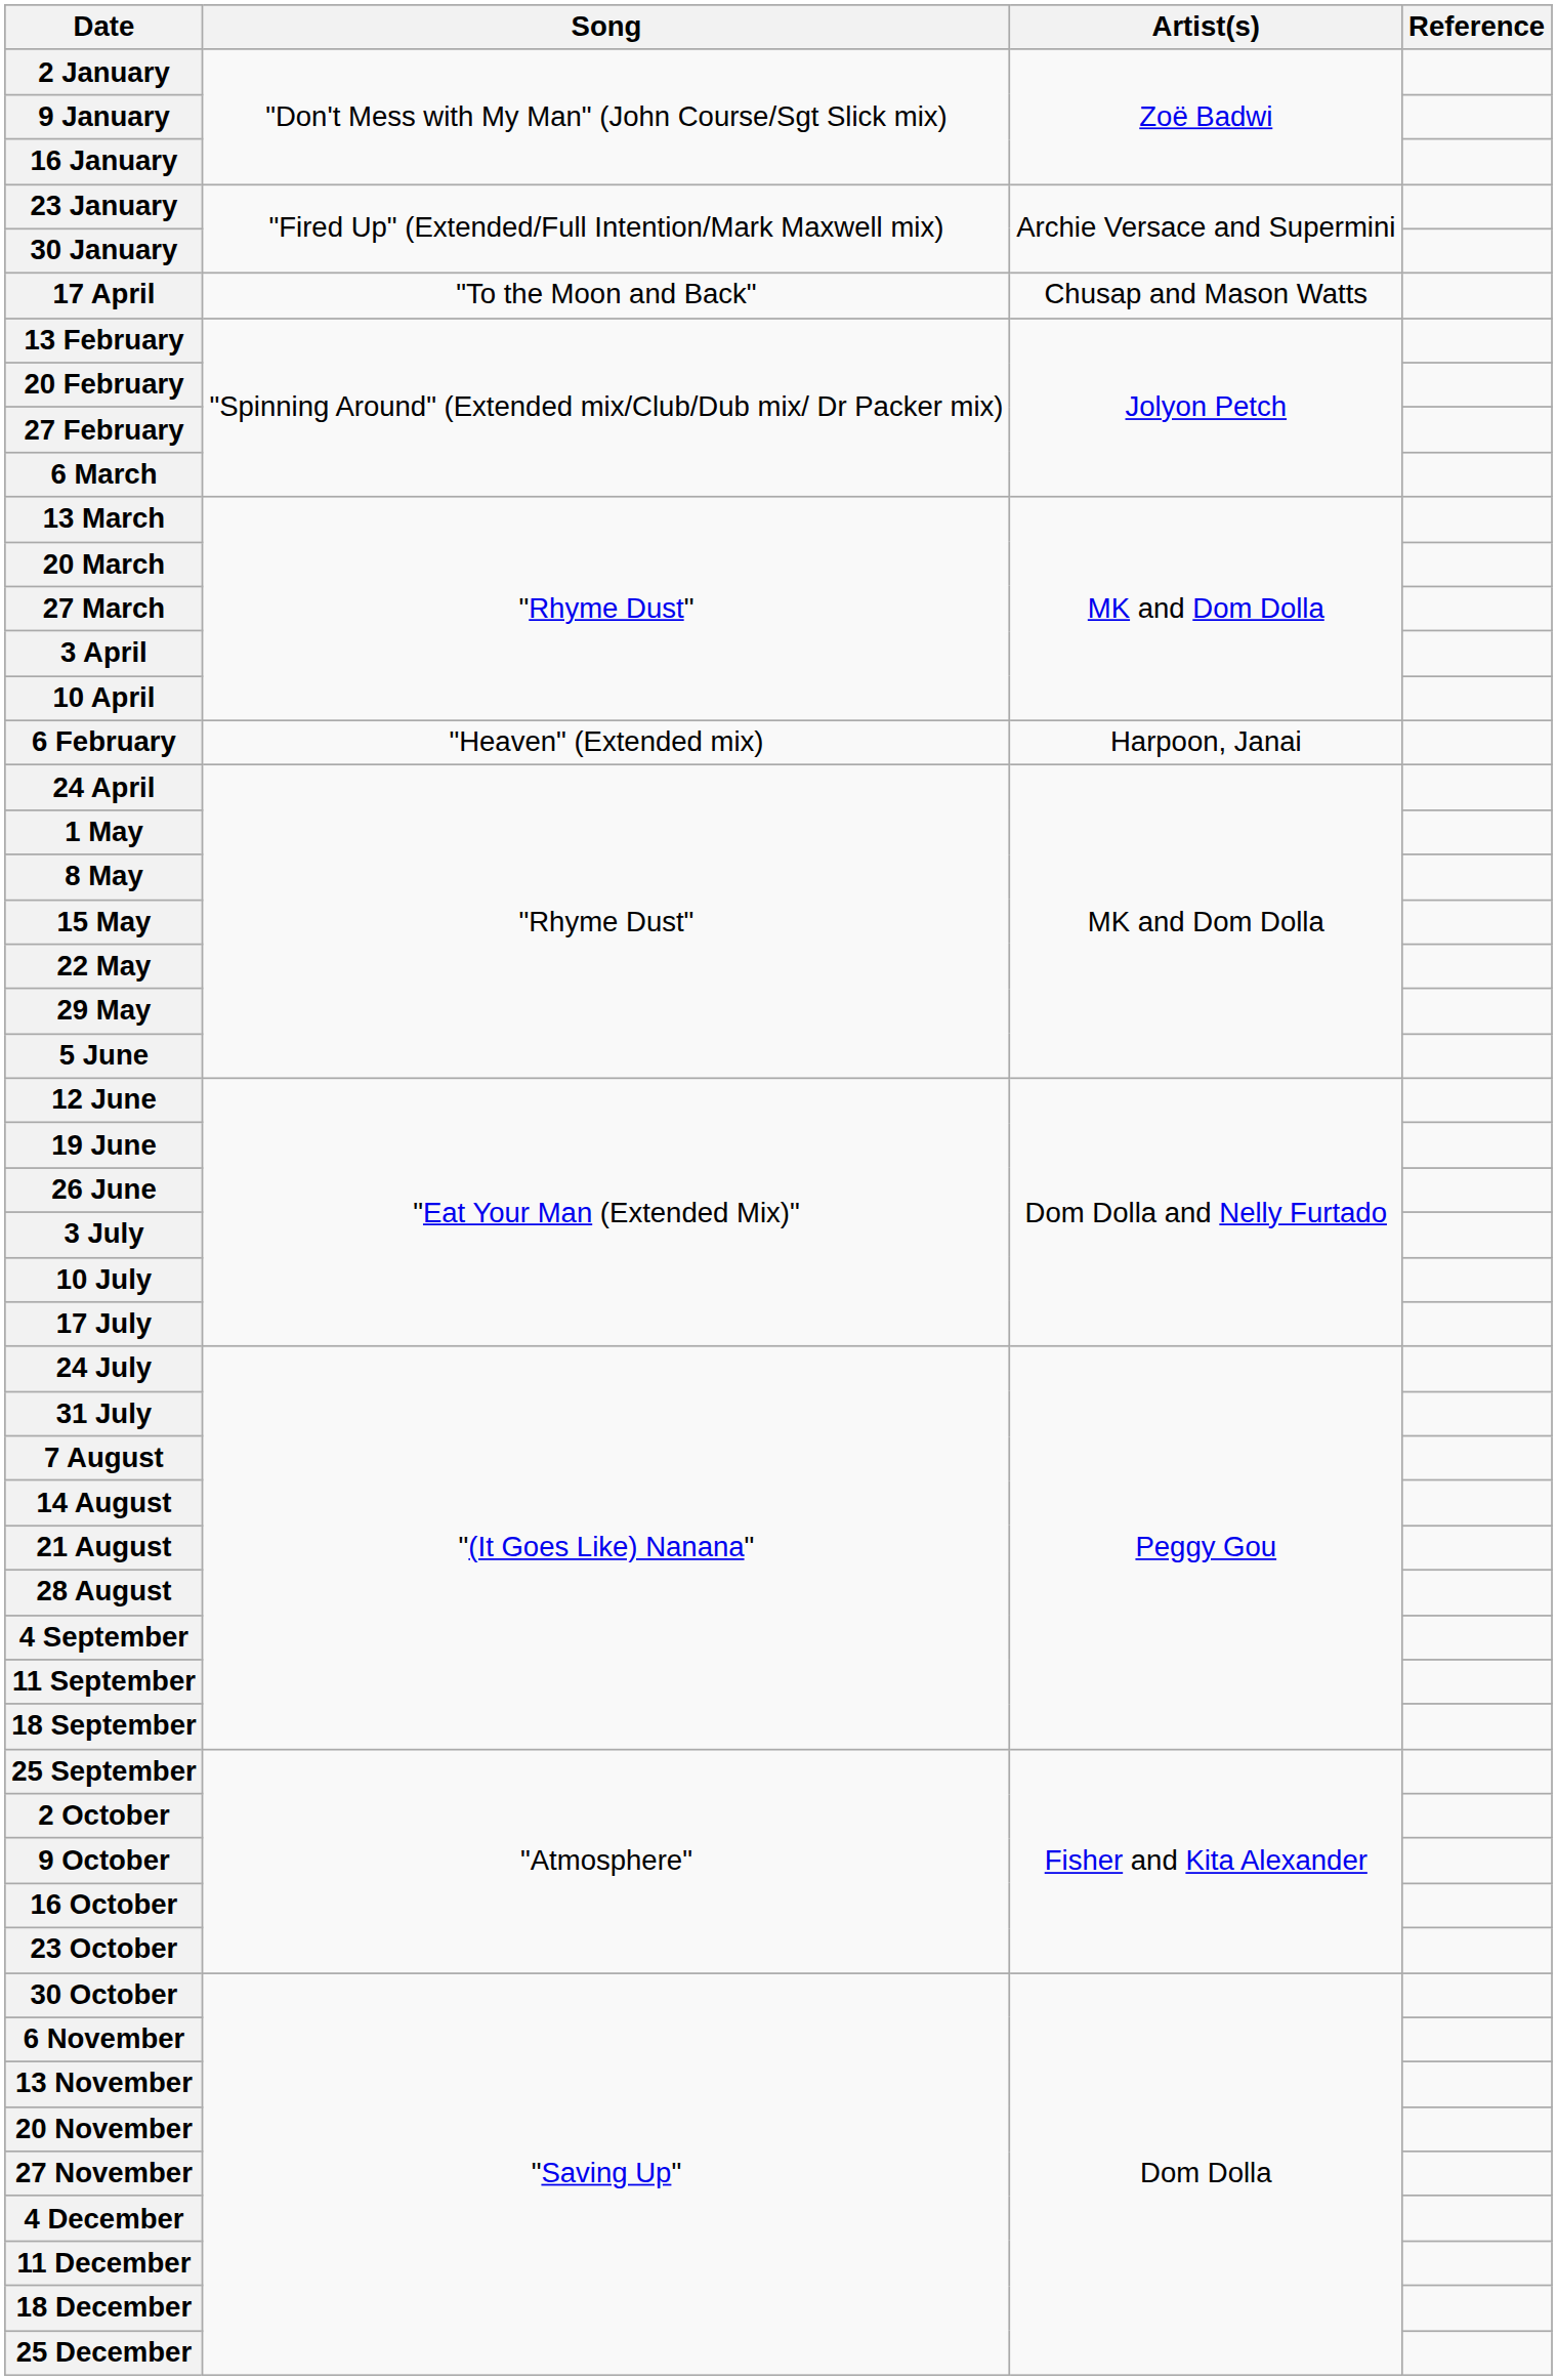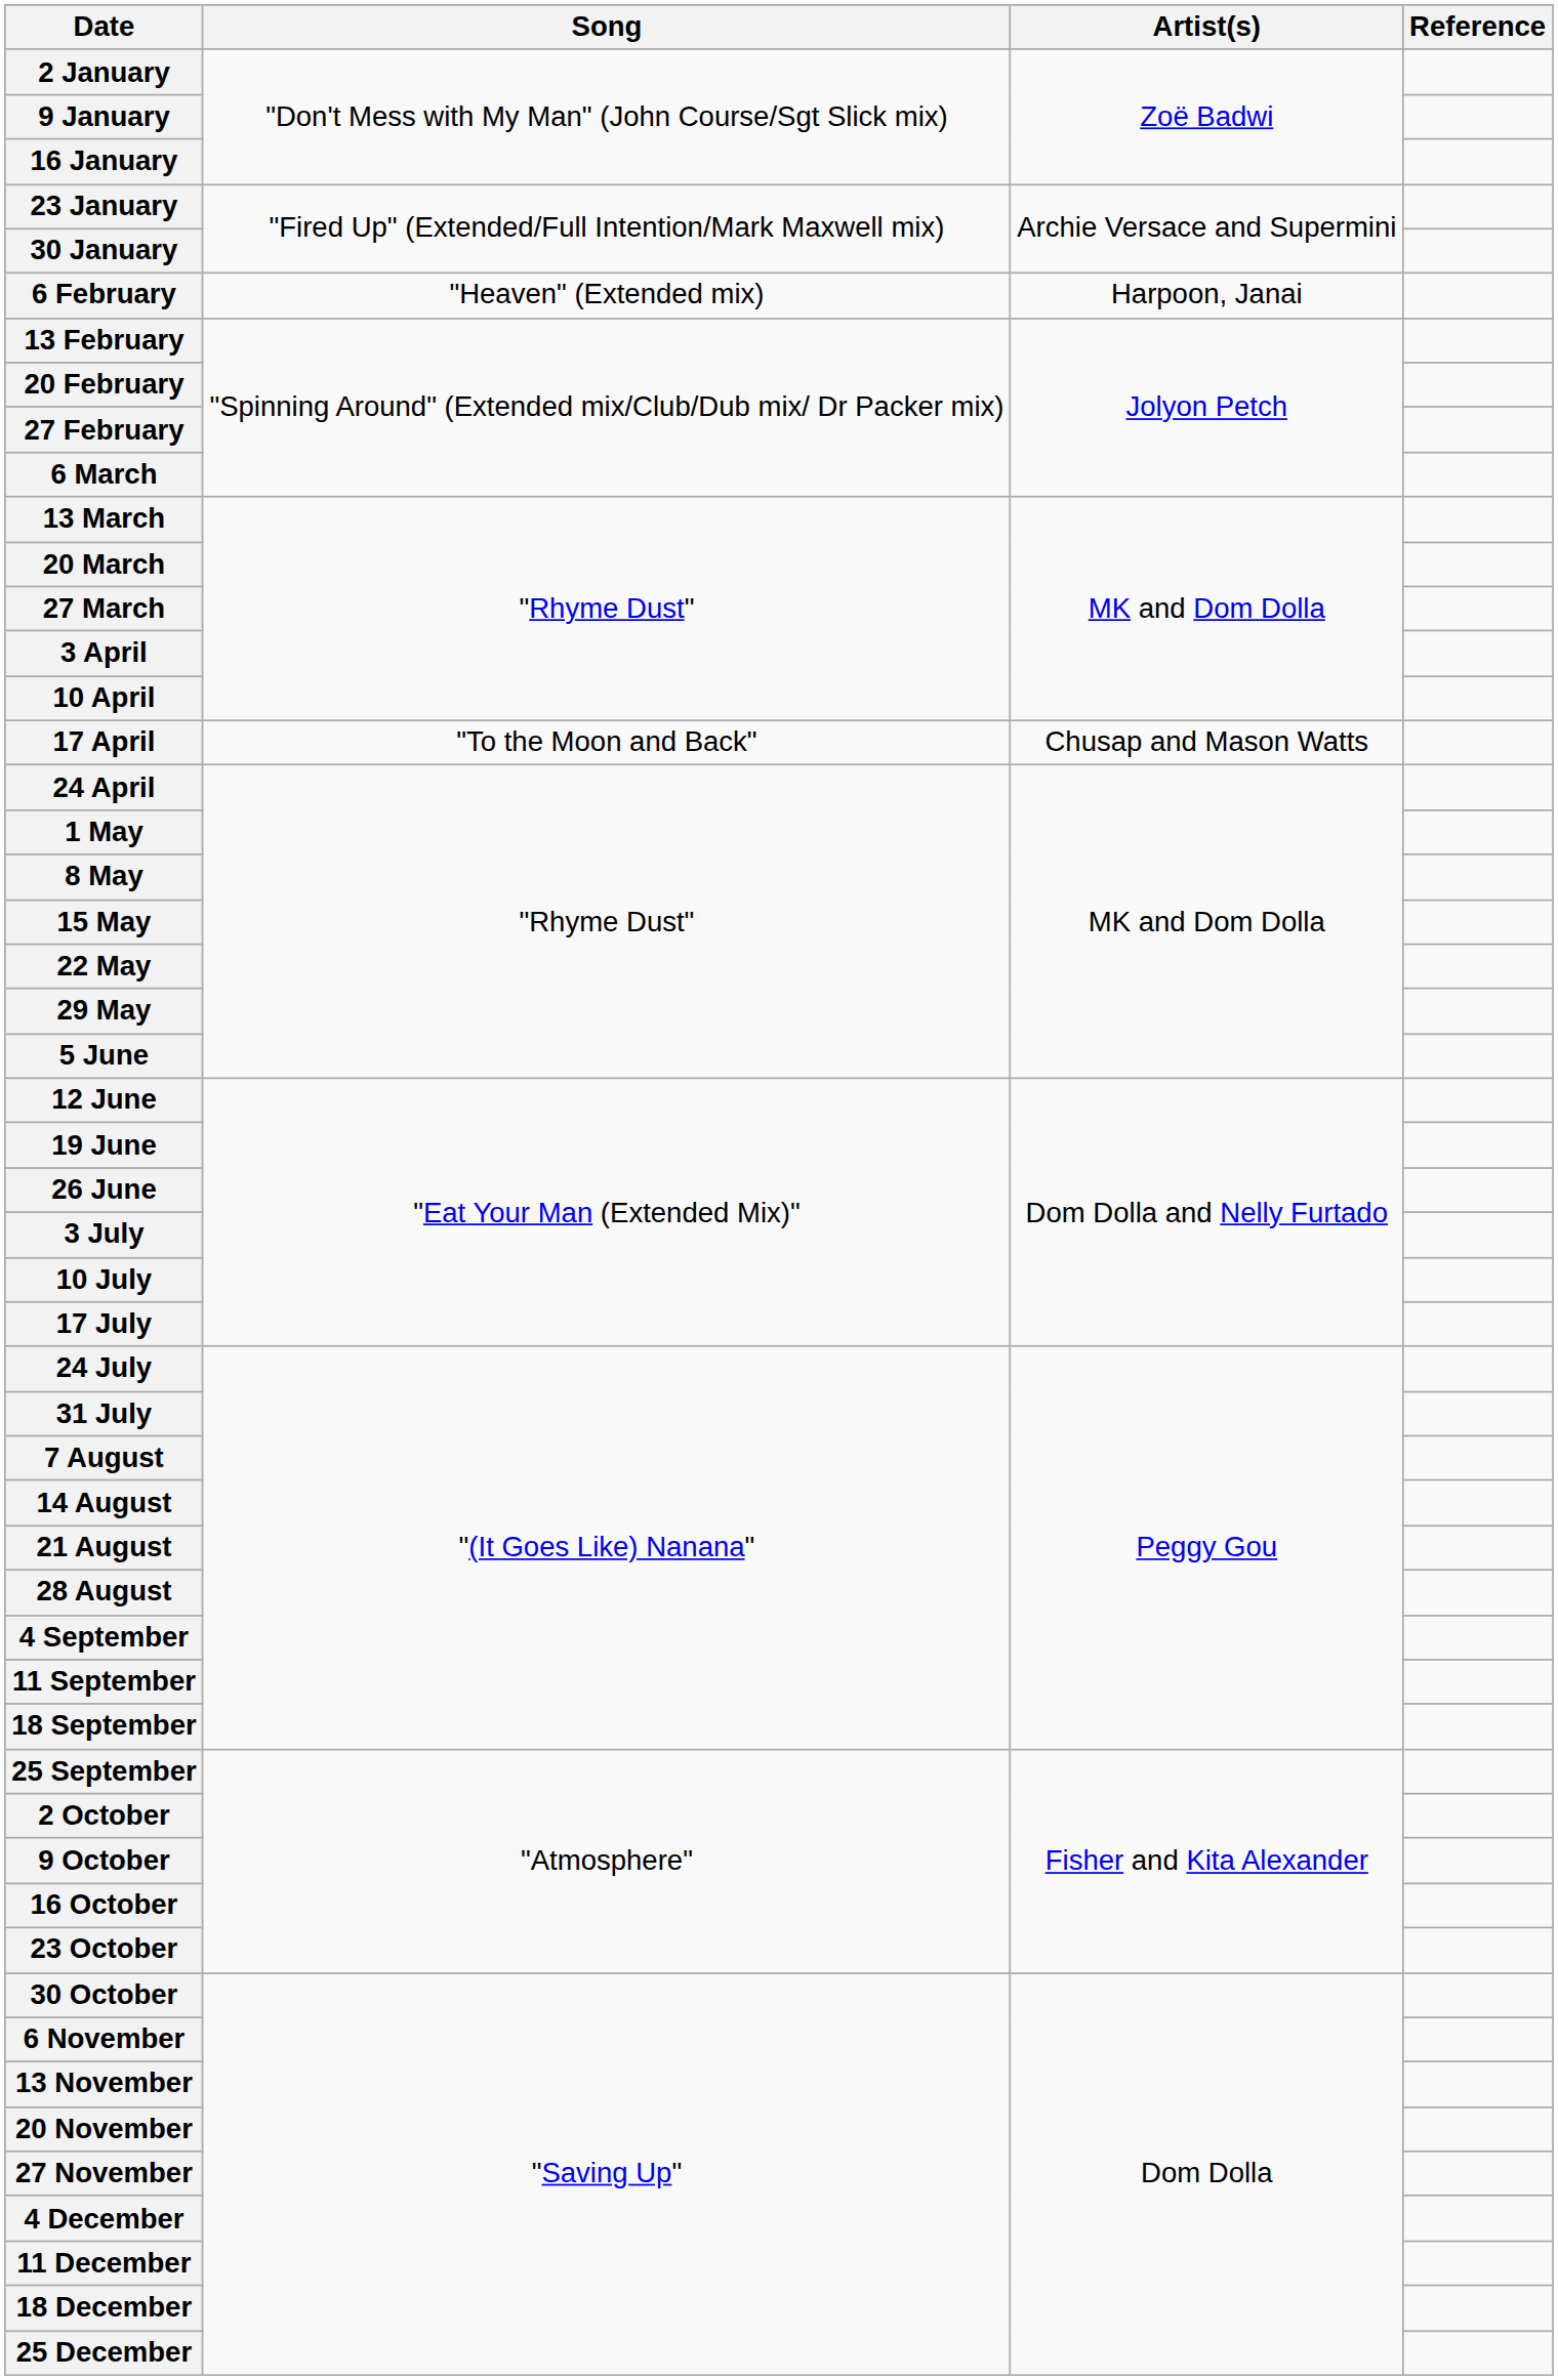rows swapped: 6 February <-> 17 April
